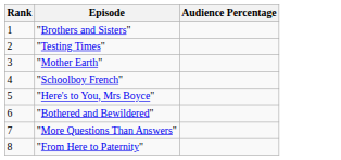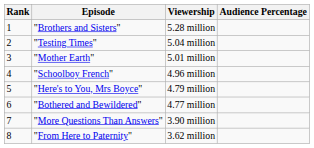+ column: Viewership | 5.28 million | 5.04 million | 5.01 million | 4.96 million | 4.79 million | 4.77 million | 3.90 million | 3.62 million
